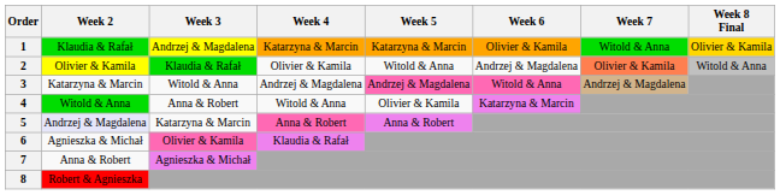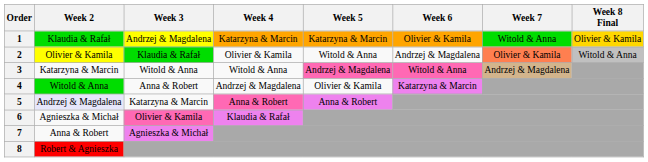3 | Week 4: Andrzej & Magdalena -> Witold & Anna
4 | Week 4: Witold & Anna -> Andrzej & Magdalena
